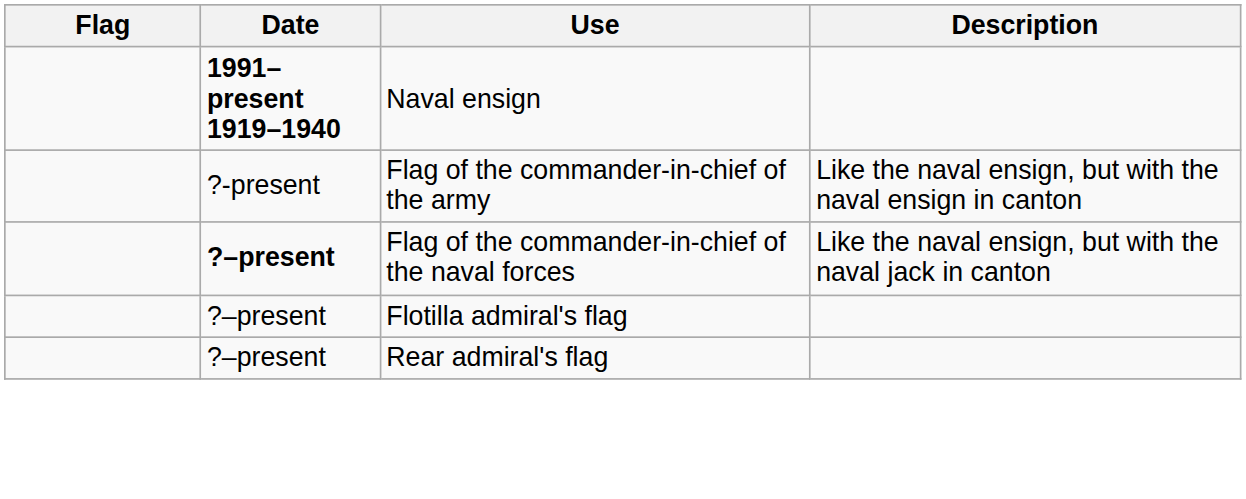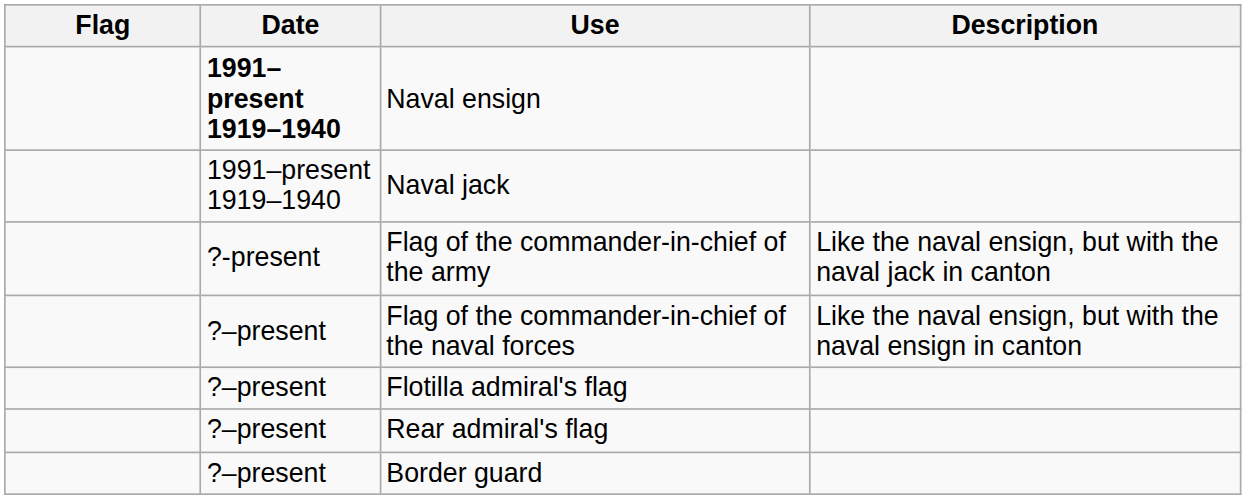+ row: 1991–present 1919–1940 | Naval jack
Flag of the commander-in-chief of the army | Description: Like the naval ensign, but with the naval ensign in canton -> Like the naval ensign, but with the naval jack in canton
Flag of the commander-in-chief of the naval forces | Date: bold -> normal
Flag of the commander-in-chief of the naval forces | Description: Like the naval ensign, but with the naval jack in canton -> Like the naval ensign, but with the naval ensign in canton
+ row: ?–present | Border guard
